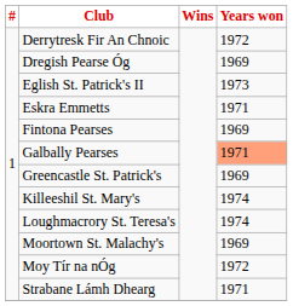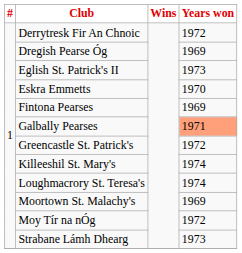Eskra Emmetts | Years won: 1971 -> 1970
Greencastle St. Patrick's | Years won: 1969 -> 1972
Strabane Lámh Dhearg | Years won: 1971 -> 1973
